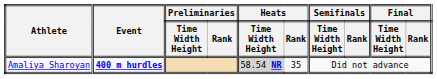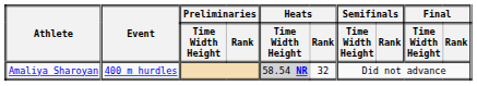Amaliya Sharoyan | Event: bold -> normal
Amaliya Sharoyan | Heats / Rank: 35 -> 32
